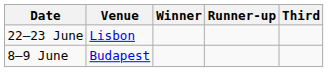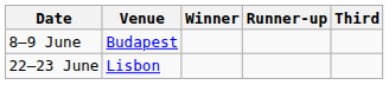rows swapped: 8–9 June <-> 22–23 June
